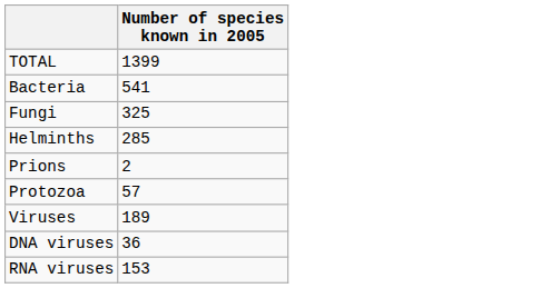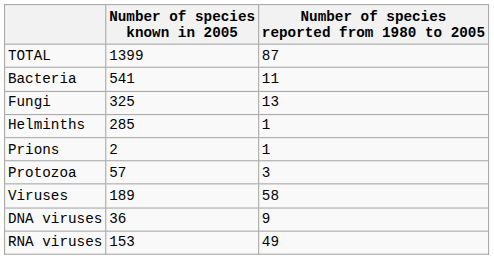+ column: Number of species reported from 1980 to 2005 | 87 | 11 | 13 | 1 | 1 | 3 | 58 | 9 | 49
